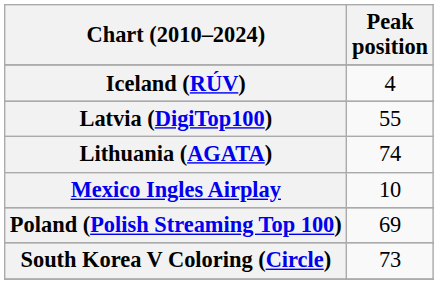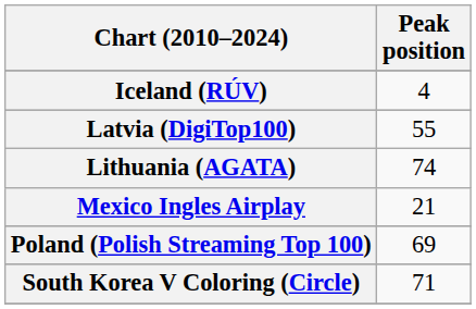Mexico Ingles Airplay | Peak position: 10 -> 21
South Korea V Coloring (Circle) | Peak position: 73 -> 71
